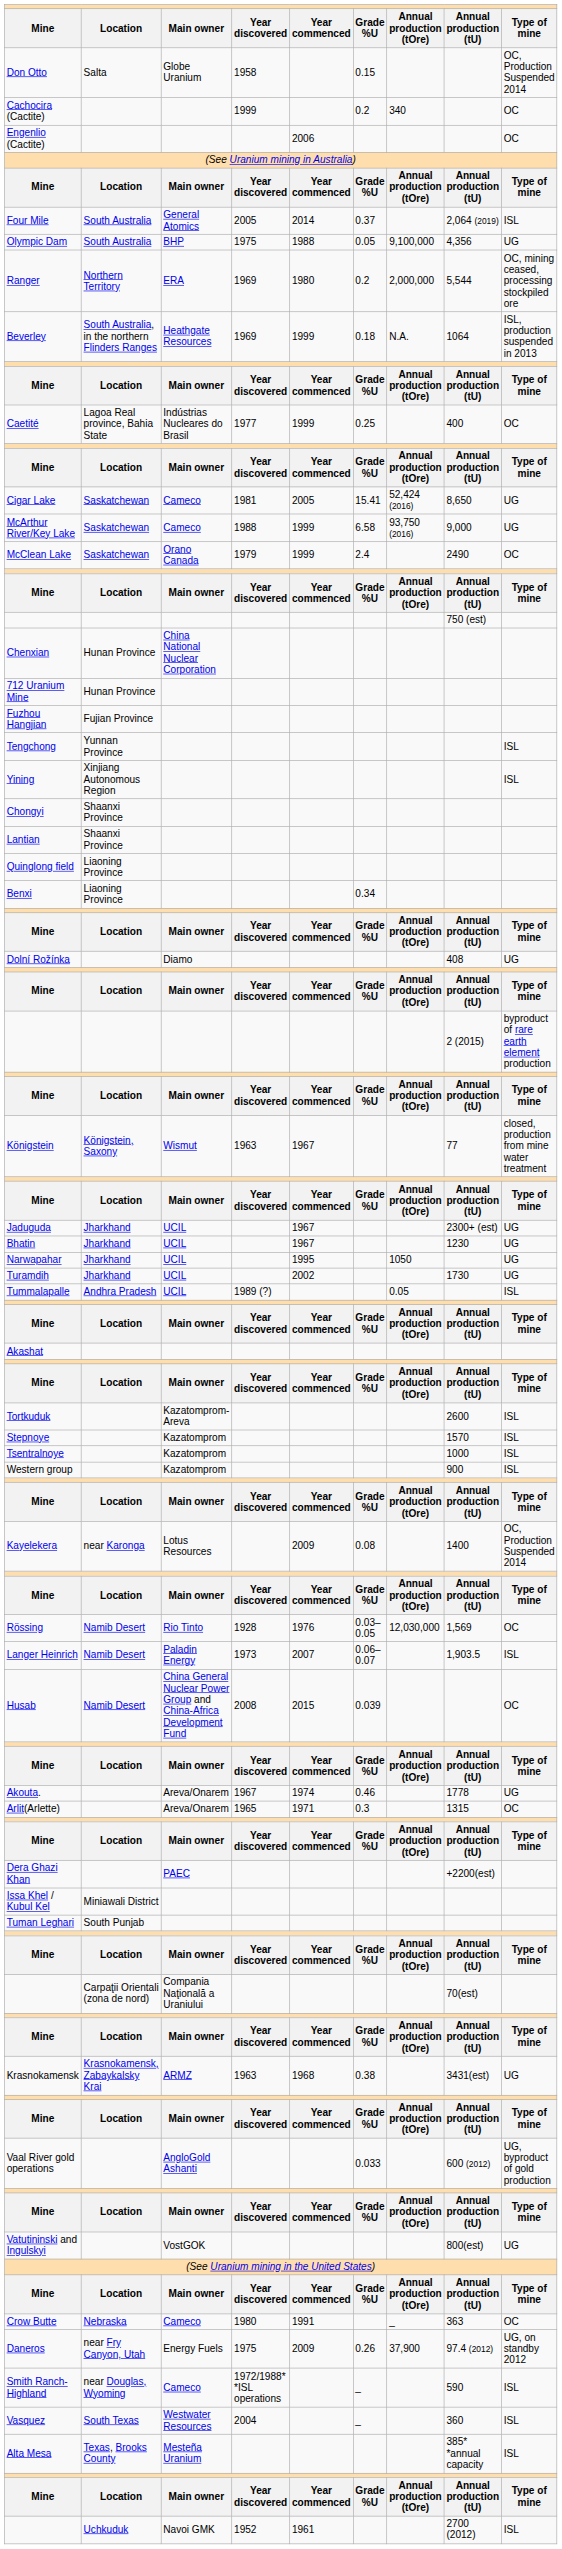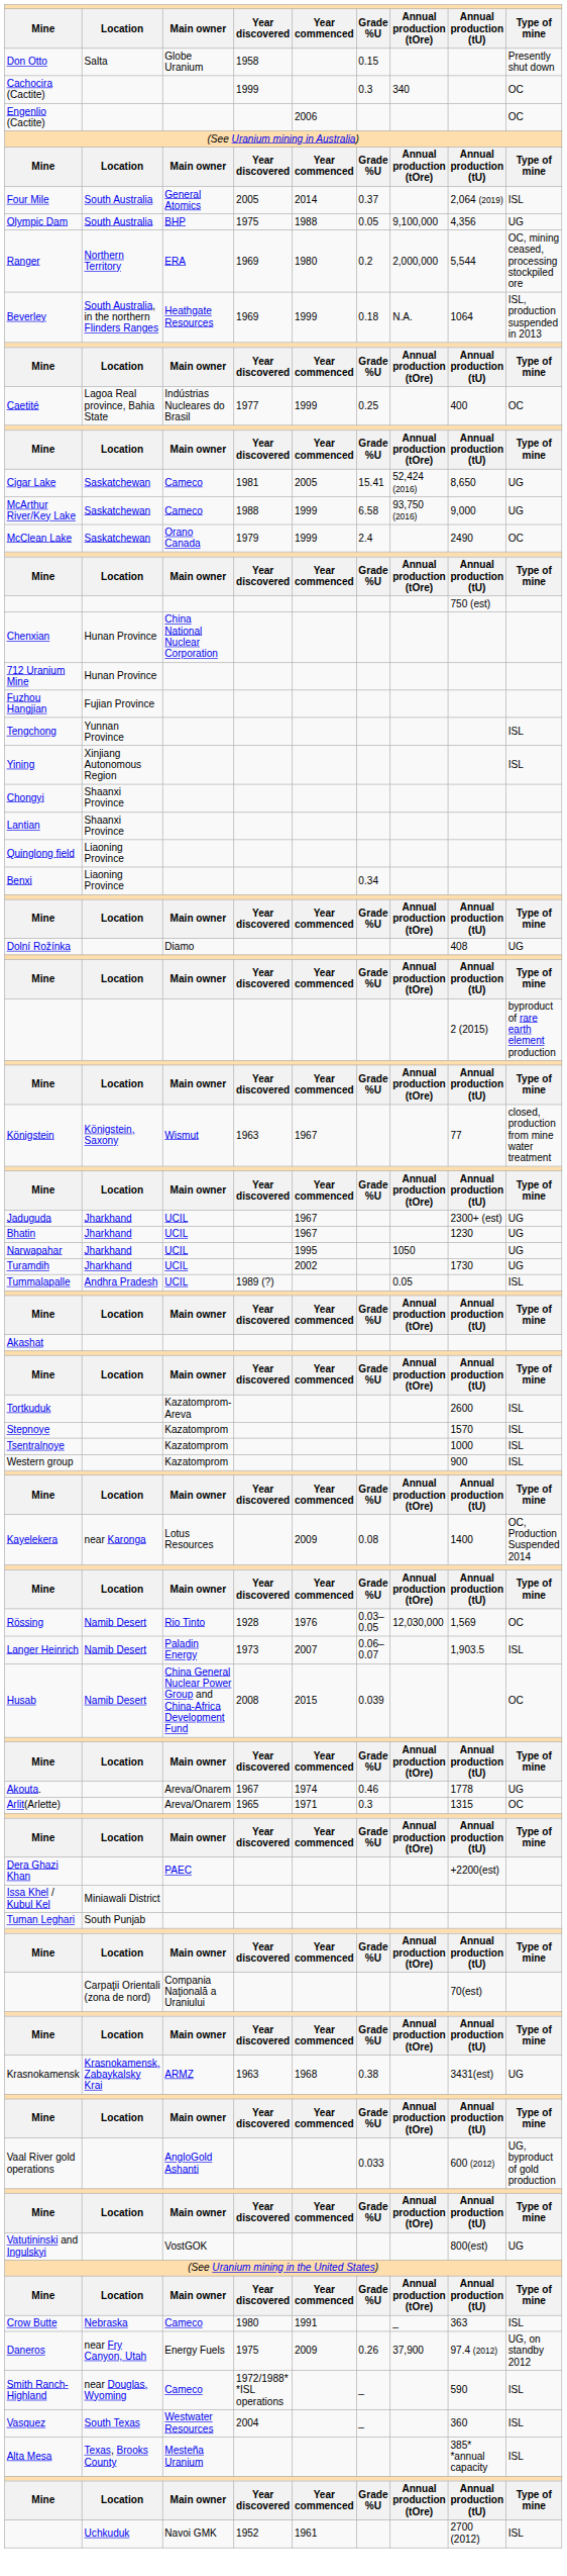Don Otto | column 9: OC, Production Suspended 2014 -> Presently shut down
Cachocira (Cactite) | column 6: 0.2 -> 0.3
Crow Butte | column 9: OC -> ISL
